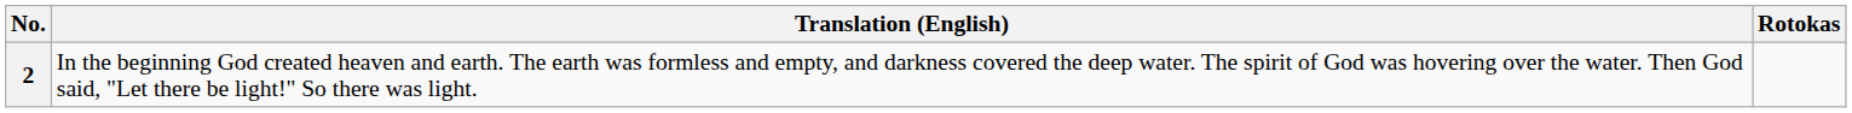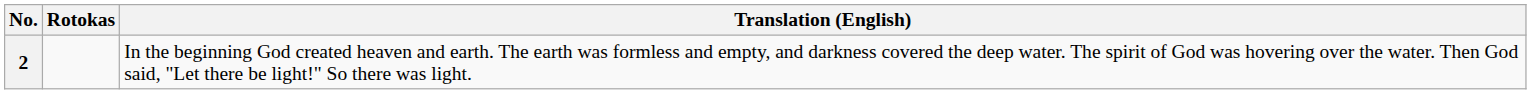columns swapped: Rotokas <-> Translation (English)
